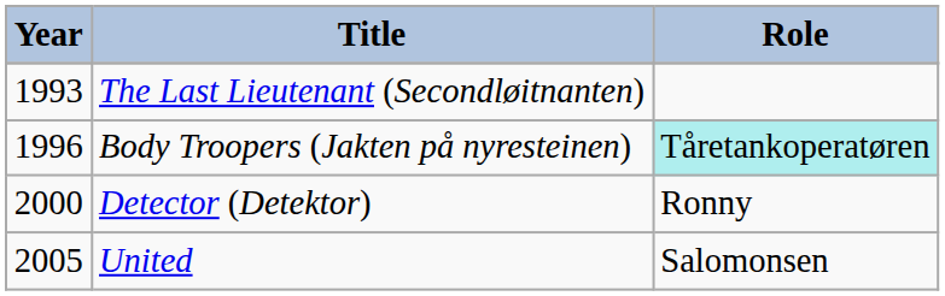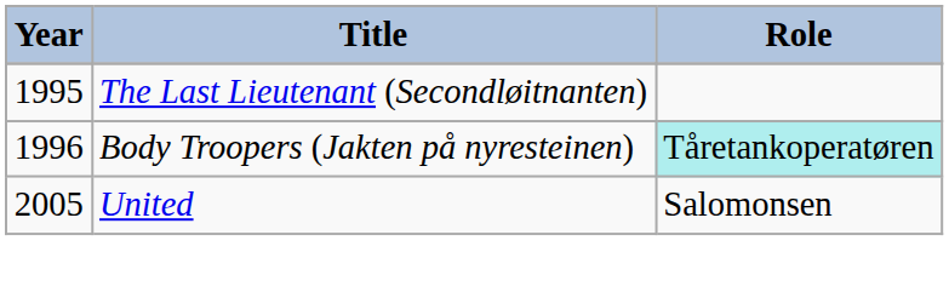The Last Lieutenant (Secondløitnanten) | Year: 1993 -> 1995
- row: 2000 | Detector (Detektor) | Ronny
